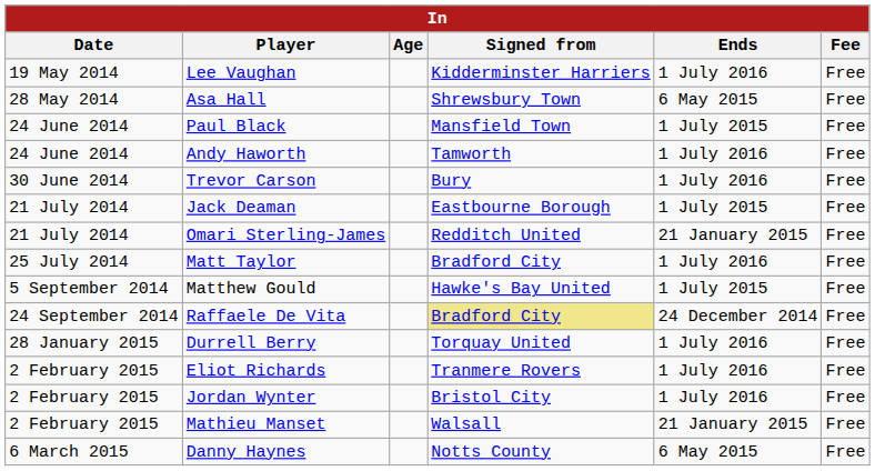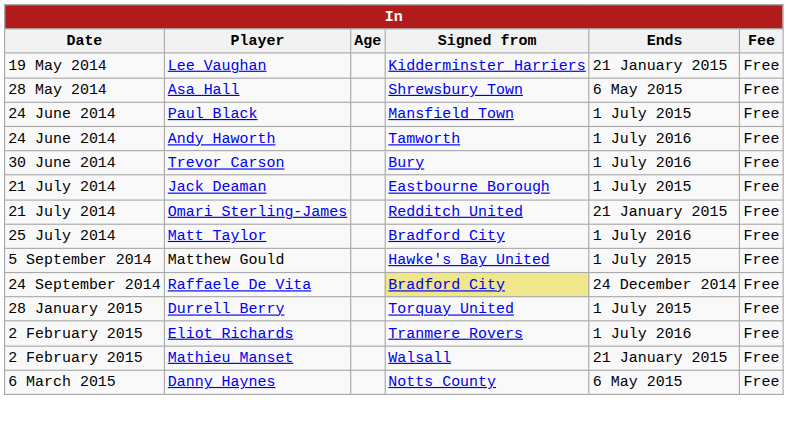Lee Vaughan | Ends: 1 July 2016 -> 21 January 2015
Durrell Berry | Ends: 1 July 2016 -> 1 July 2015
- row: 2 February 2015 | Jordan Wynter | Bristol City | 1 July 2016 | Free
